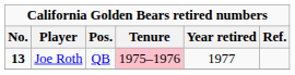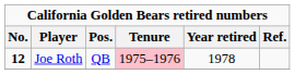Joe Roth | No.: 13 -> 12
Joe Roth | Year retired: 1977 -> 1978
